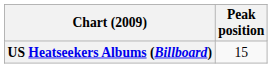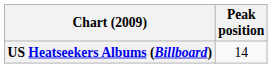US Heatseekers Albums (Billboard) | Peak position: 15 -> 14
